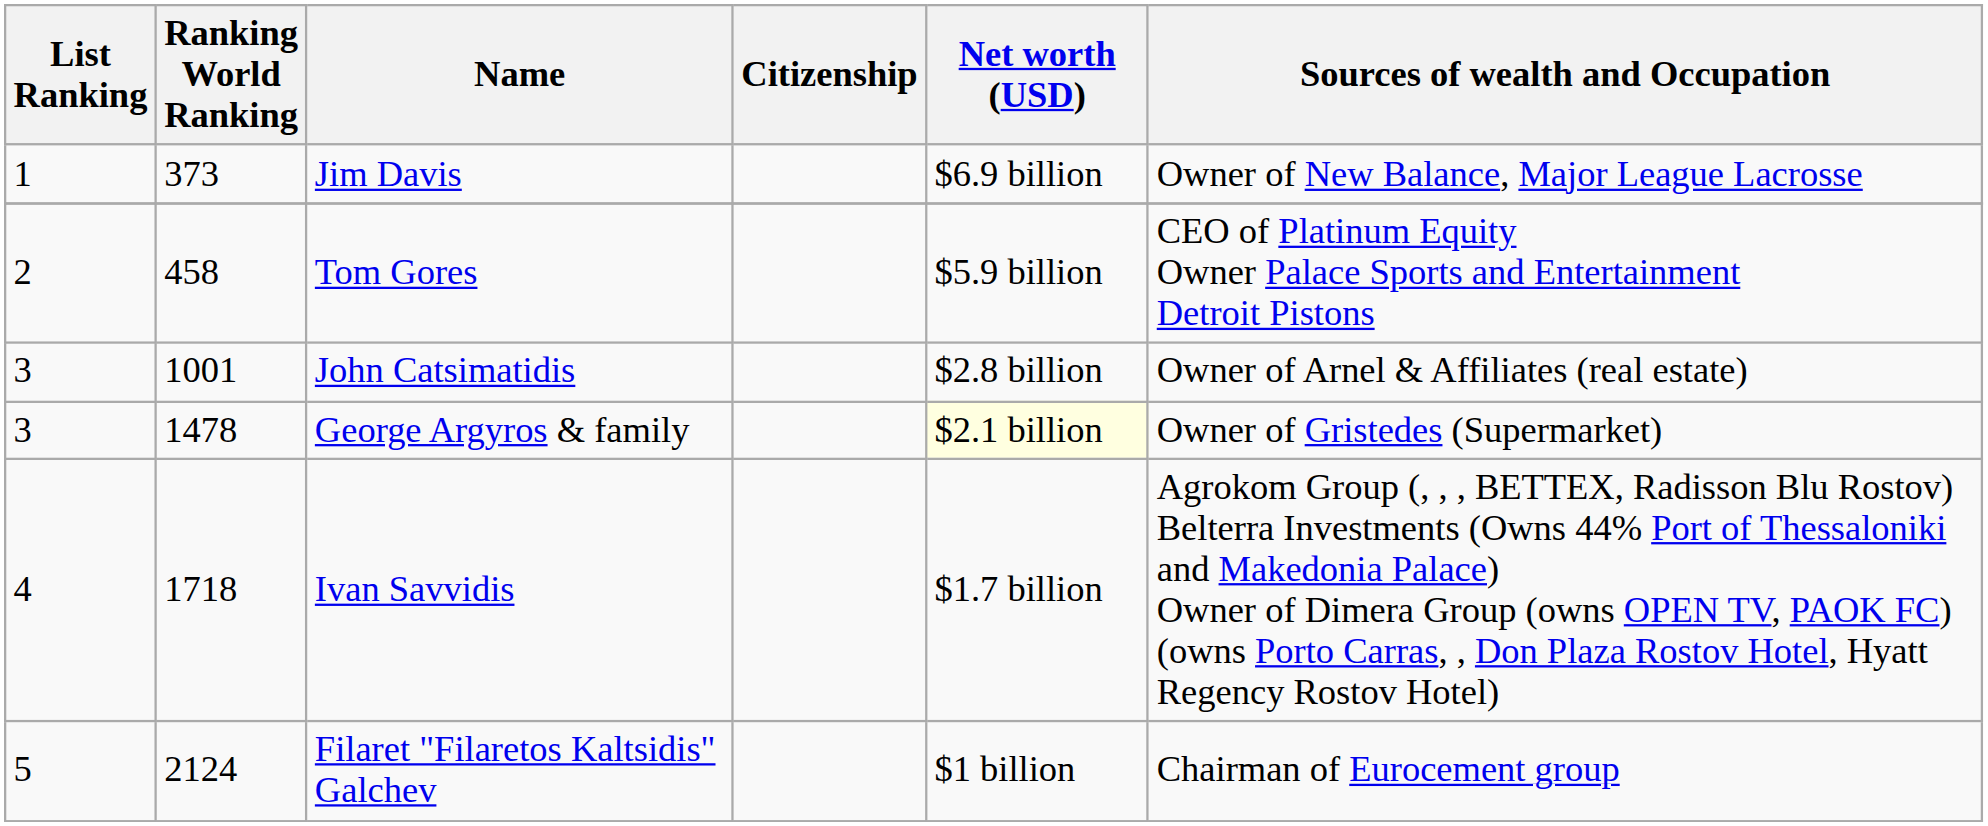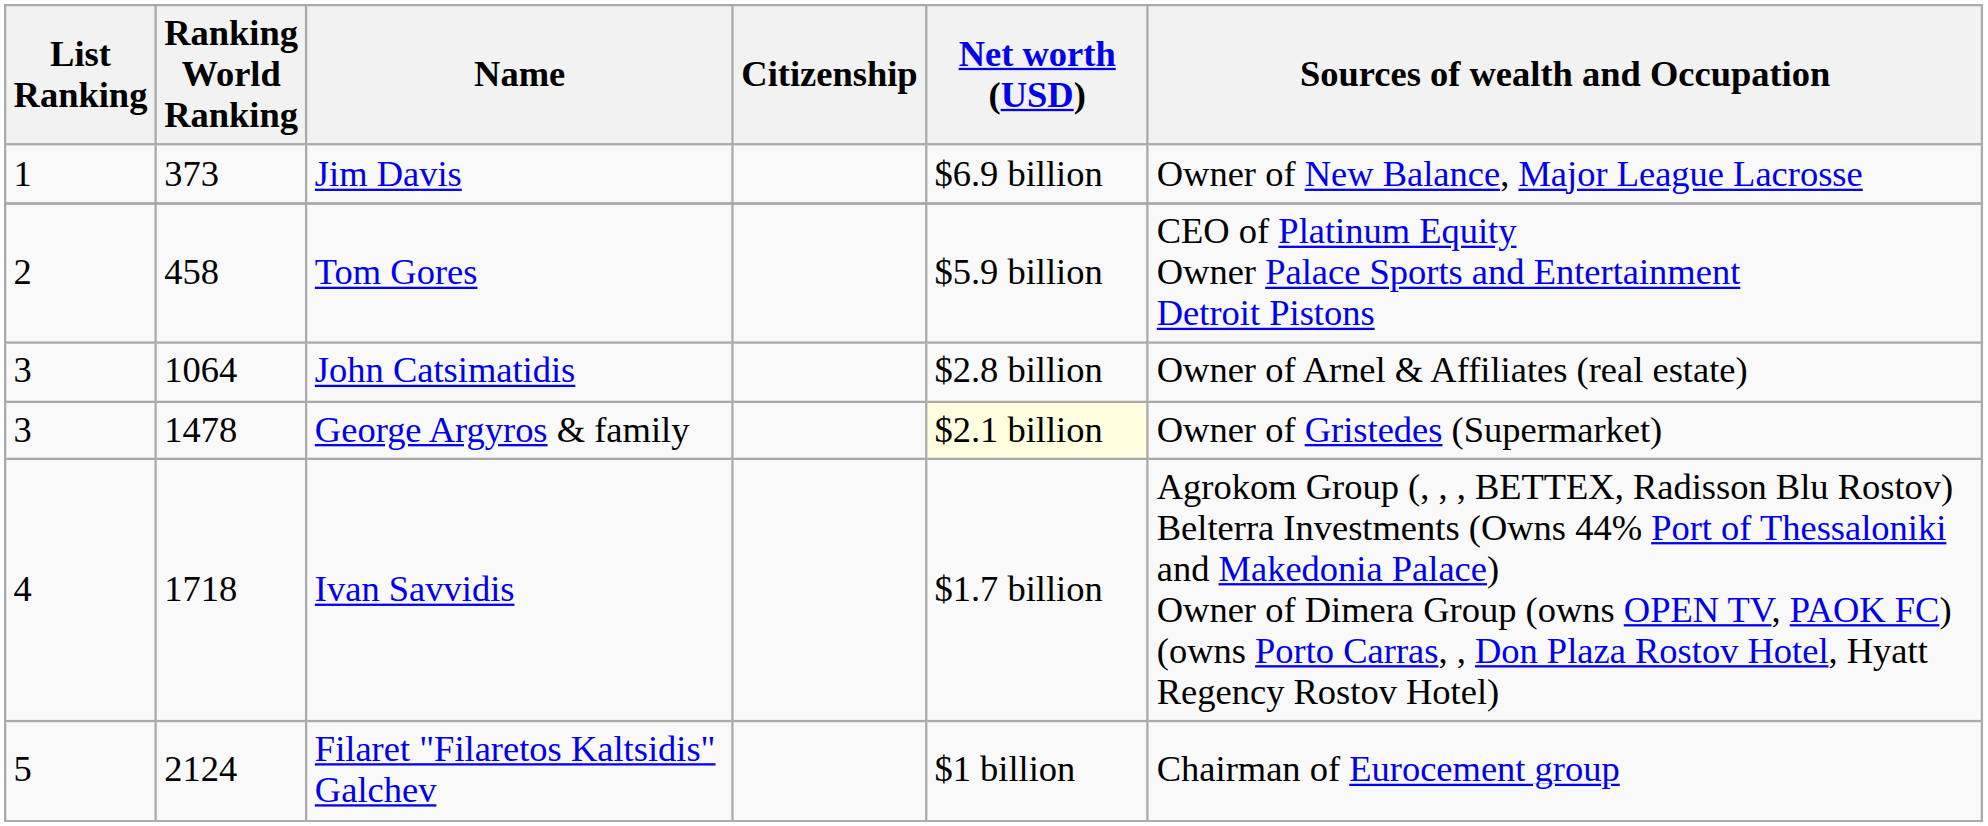John Catsimatidis | Ranking World Ranking: 1001 -> 1064
